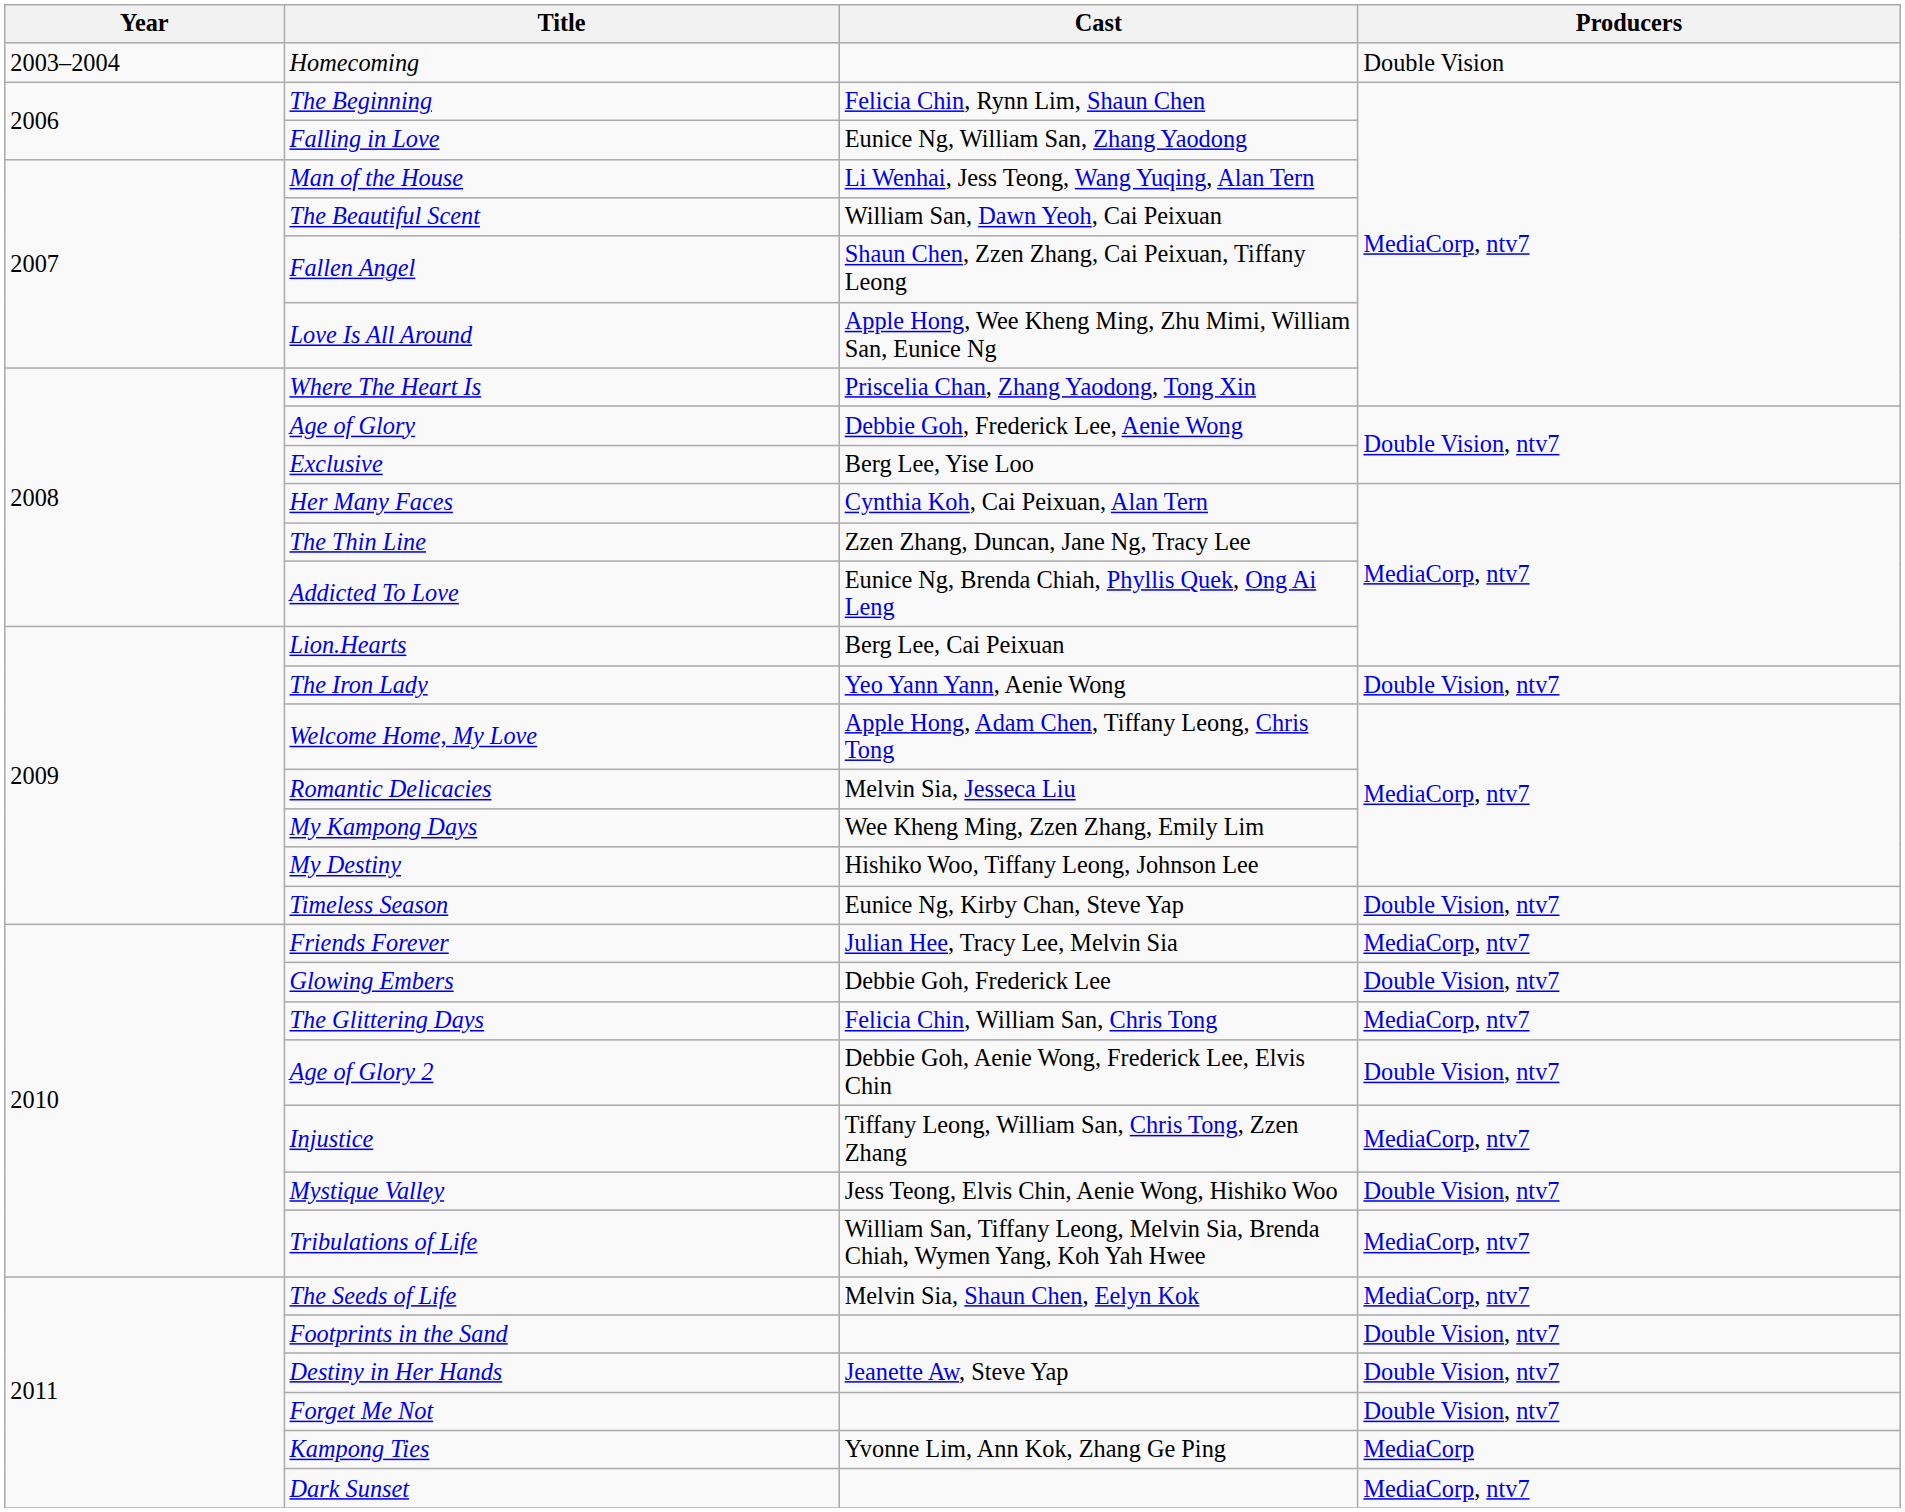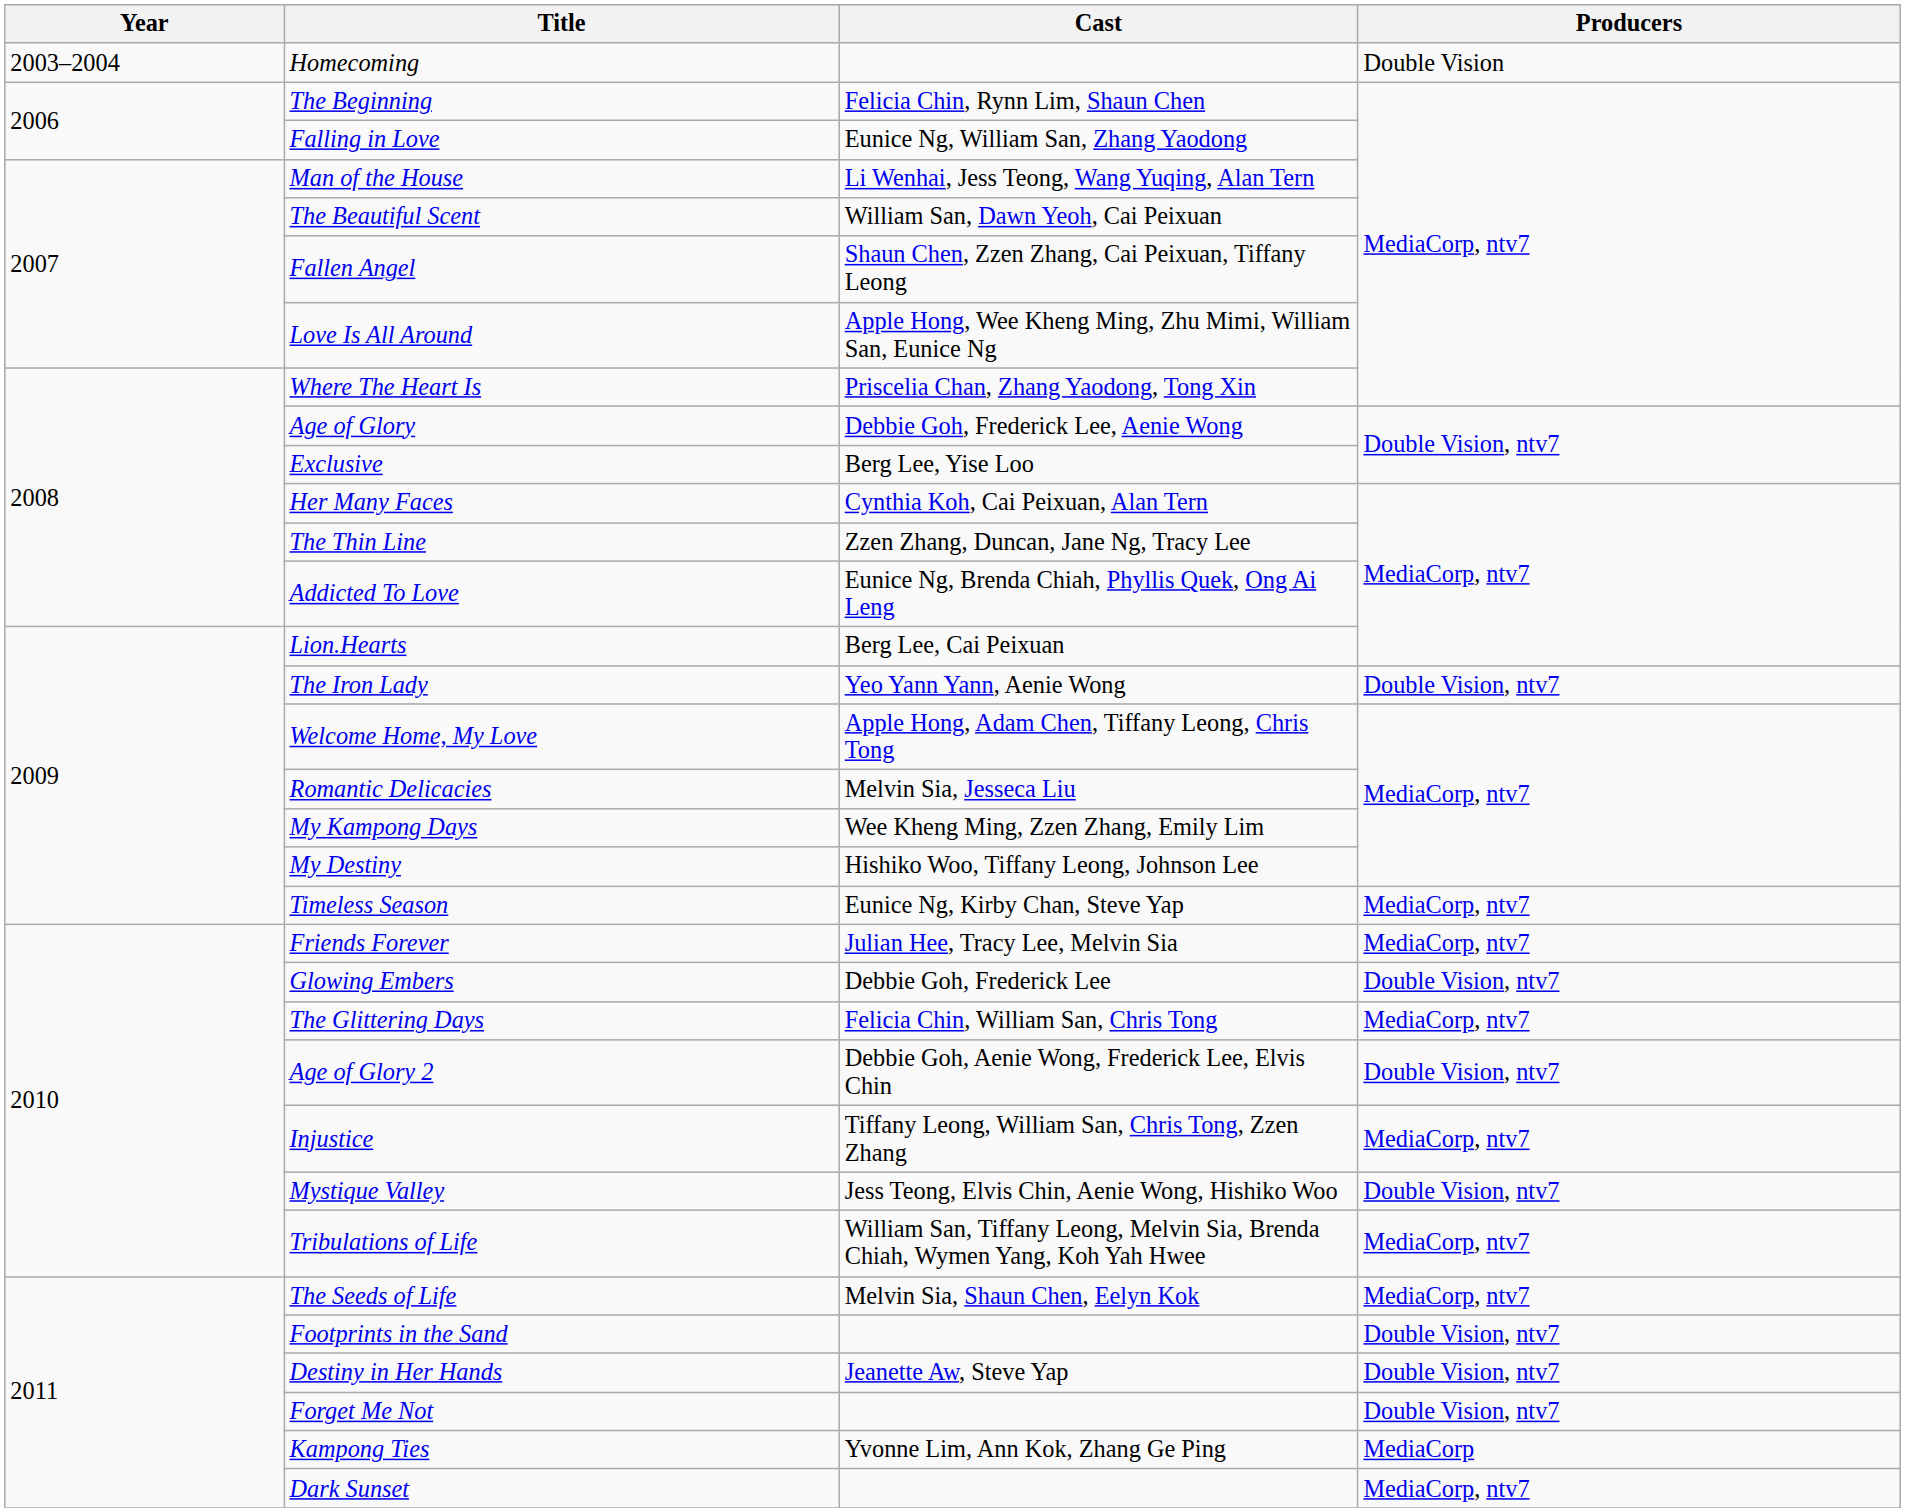Timeless Season | Producers: Double Vision, ntv7 -> MediaCorp, ntv7
